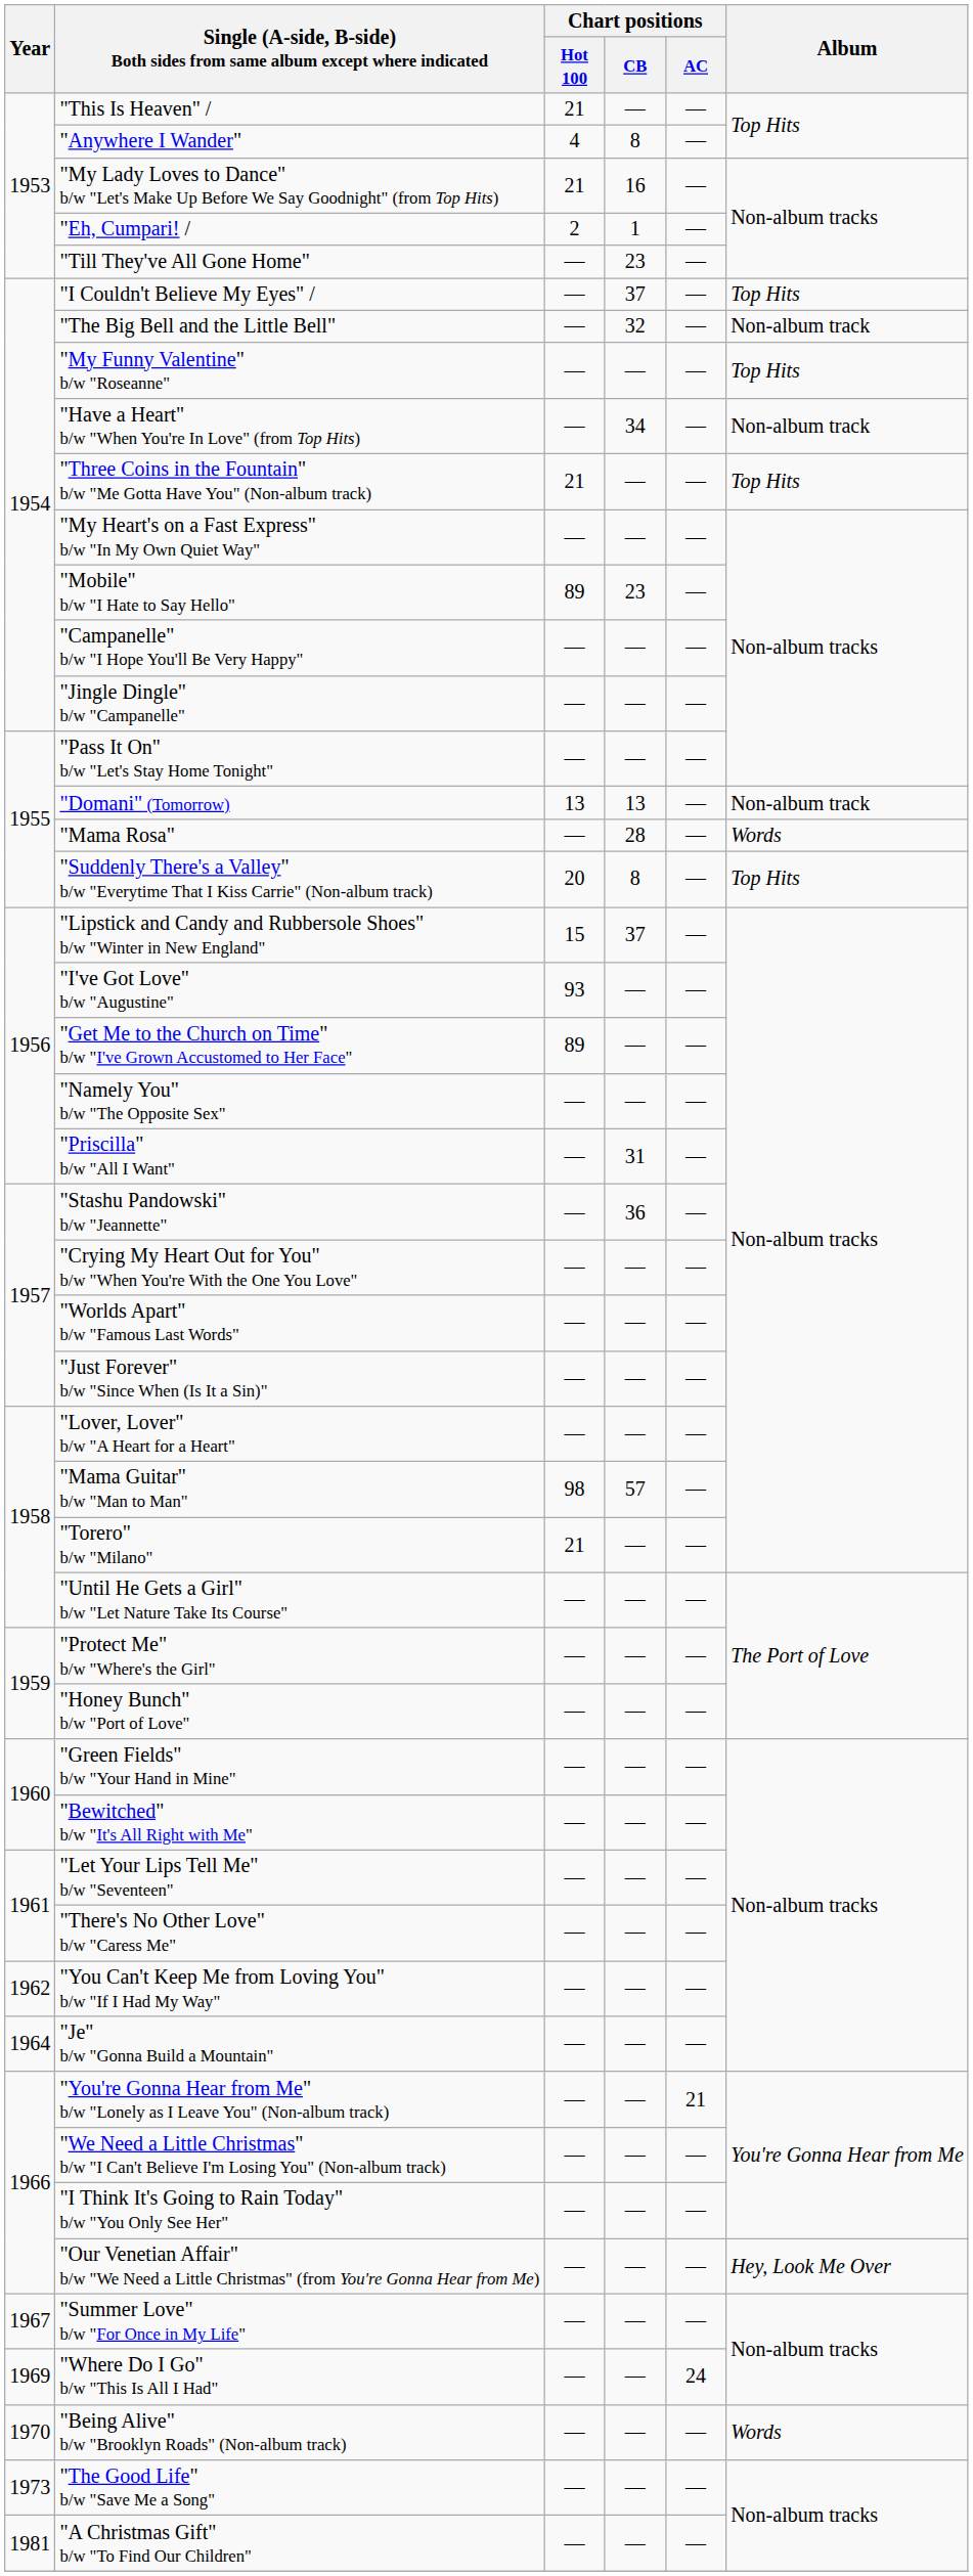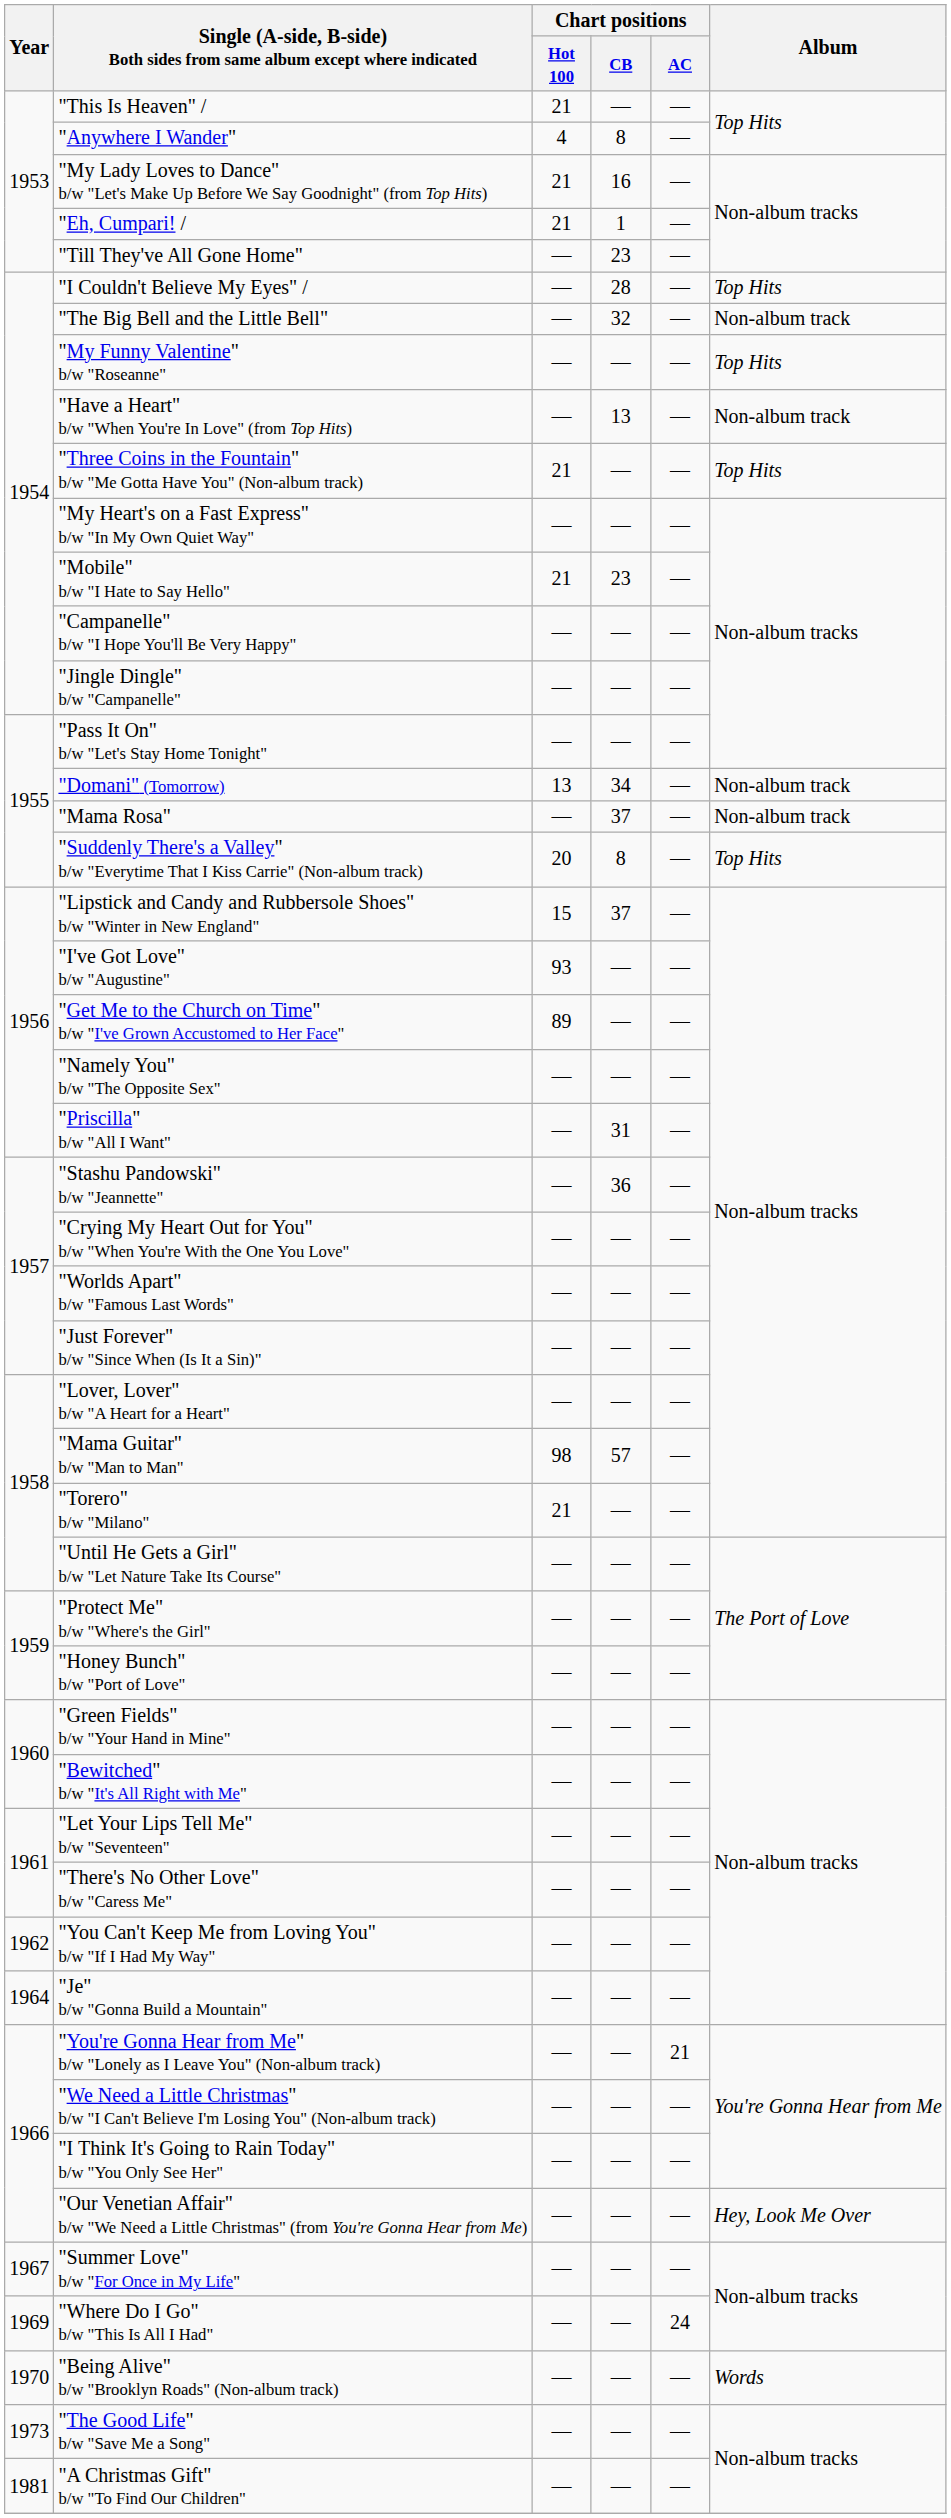"Eh, Cumpari! / | Chart positions / Hot 100: 2 -> 21
"I Couldn't Believe My Eyes" / | Chart positions / CB: 37 -> 28
"Have a Heart" b/w "When You're In Love" (from Top Hits) | Chart positions / CB: 34 -> 13
"Mobile" b/w "I Hate to Say Hello" | Chart positions / Hot 100: 89 -> 21
"Domani" (Tomorrow) | Chart positions / CB: 13 -> 34
"Mama Rosa" | Chart positions / CB: 28 -> 37
"Mama Rosa" | Album: Words -> Non-album track
